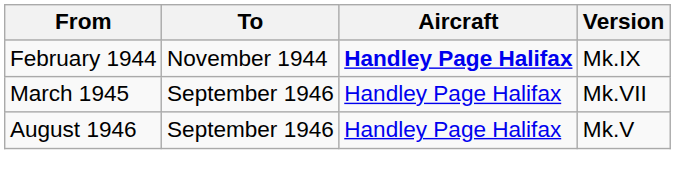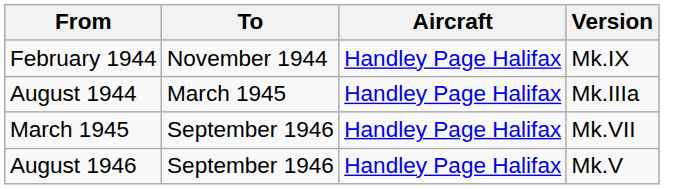February 1944 | Aircraft: bold -> normal
+ row: August 1944 | March 1945 | Handley Page Halifax | Mk.IIIa
